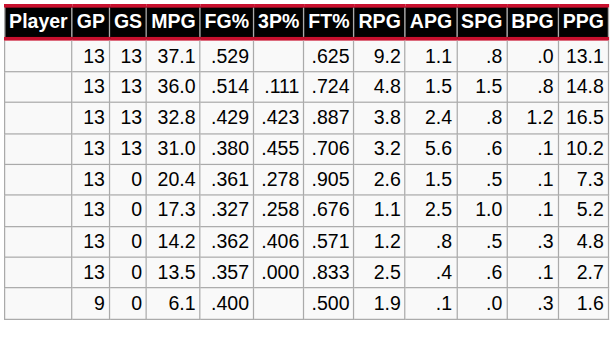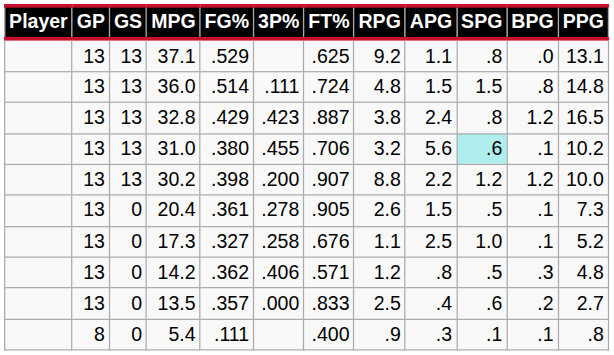31.0 | SPG: no background -> paleturquoise background
+ row: 13 | 13 | 30.2 | .398 | .200 | .907 | 8.8 | 2.2 | 1.2 | 1.2 | 10.0
13.5 | BPG: .1 -> .2
- row: 9 | 0 | 6.1 | .400 | .500 | 1.9 | .1 | .0 | .3 | 1.6
+ row: 8 | 0 | 5.4 | .111 | .400 | .9 | .3 | .1 | .1 | .8
